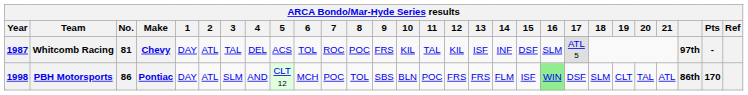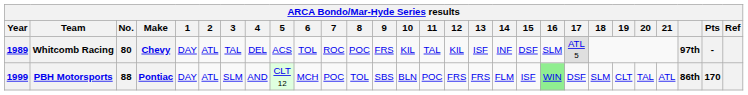Whitcomb Racing | Year: 1987 -> 1989
Whitcomb Racing | No.: 81 -> 80
PBH Motorsports | Year: 1998 -> 1999
PBH Motorsports | No.: 86 -> 88
